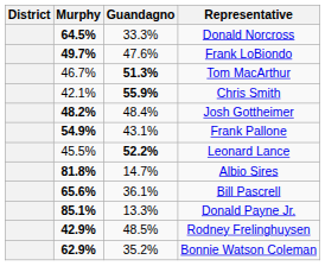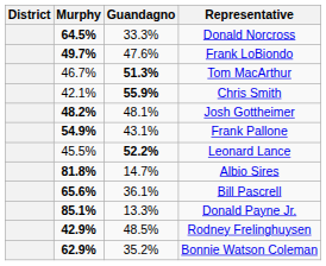Josh Gottheimer | Guandagno: 48.4% -> 48.1%
